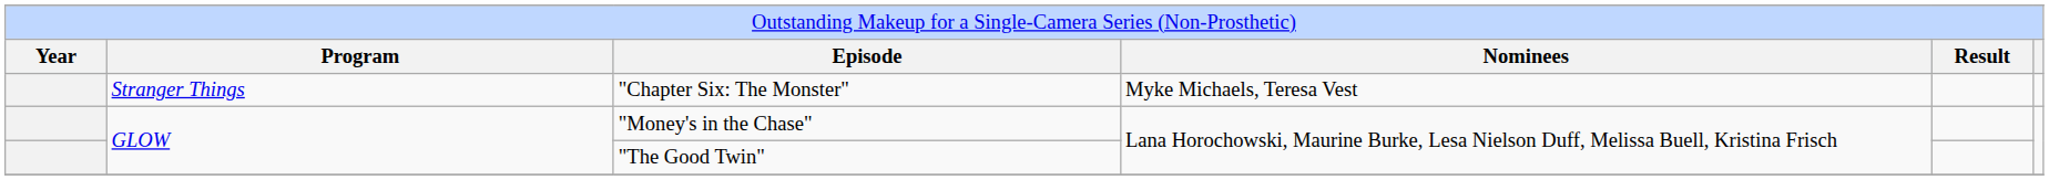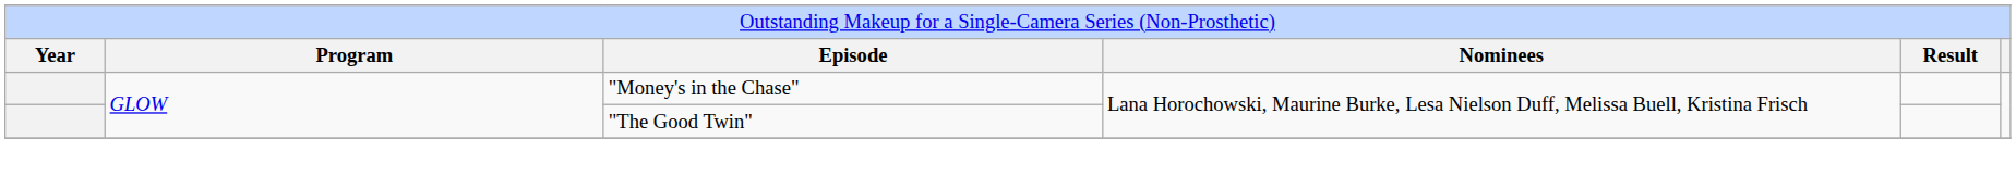- row: Stranger Things | "Chapter Six: The Monster" | Myke Michaels, Teresa Vest
